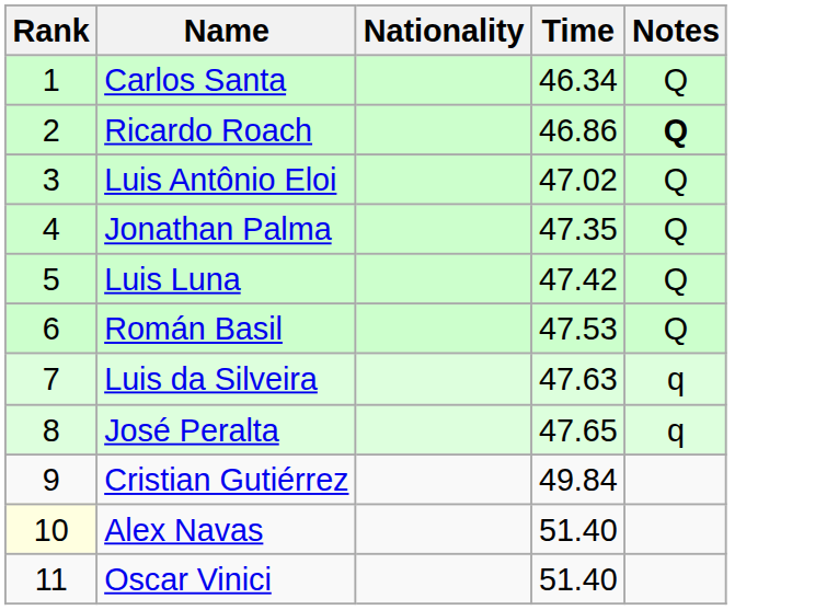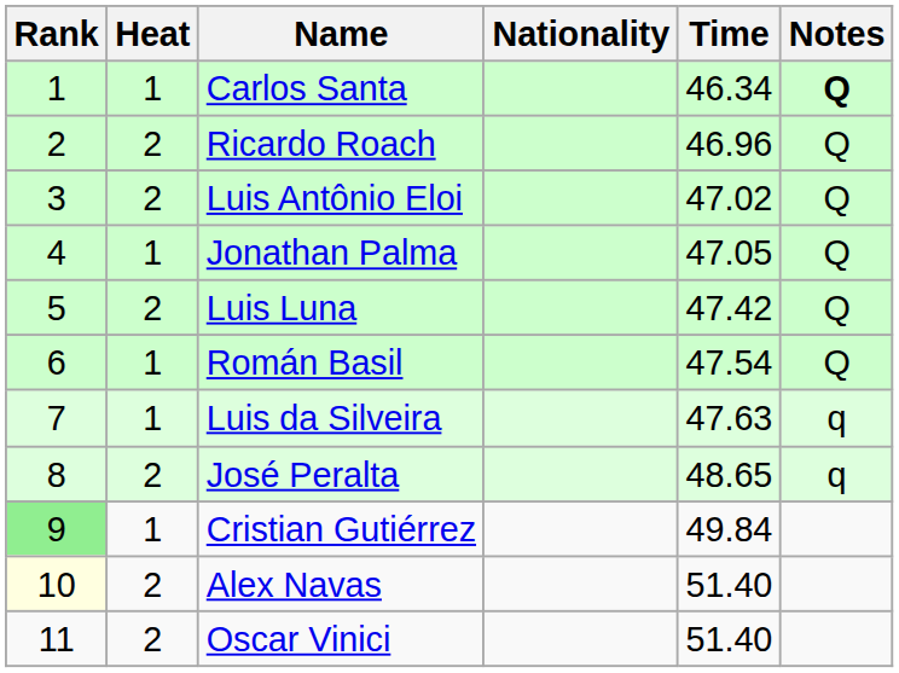+ column: Heat | 1 | 2 | 2 | 1 | 2 | 1 | 1 | 2 | 1 | 2 | 2
Carlos Santa | Notes: normal -> bold
Ricardo Roach | Time: 46.86 -> 46.96
Ricardo Roach | Notes: bold -> normal
Jonathan Palma | Time: 47.35 -> 47.05
Román Basil | Time: 47.53 -> 47.54
José Peralta | Time: 47.65 -> 48.65
Cristian Gutiérrez | Rank: no background -> lightgreen background
